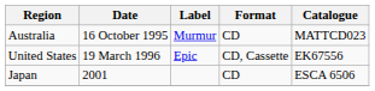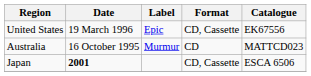rows swapped: Australia <-> United States
Japan | Date: normal -> bold
Japan | Format: CD -> CD, Cassette
